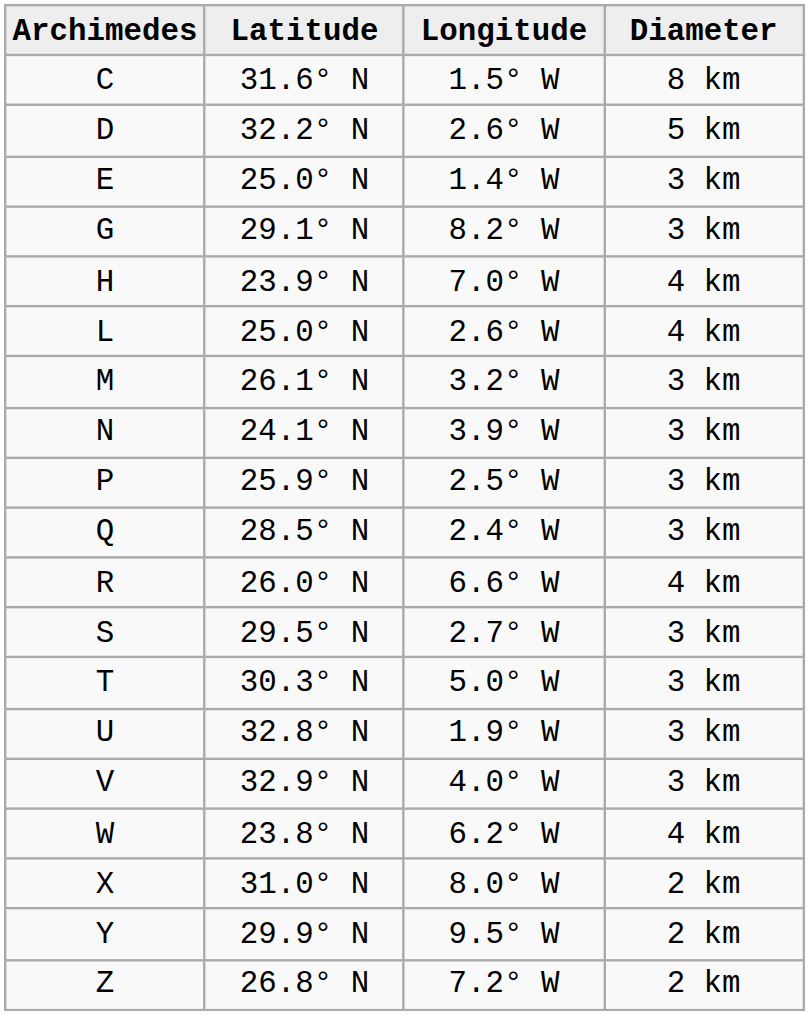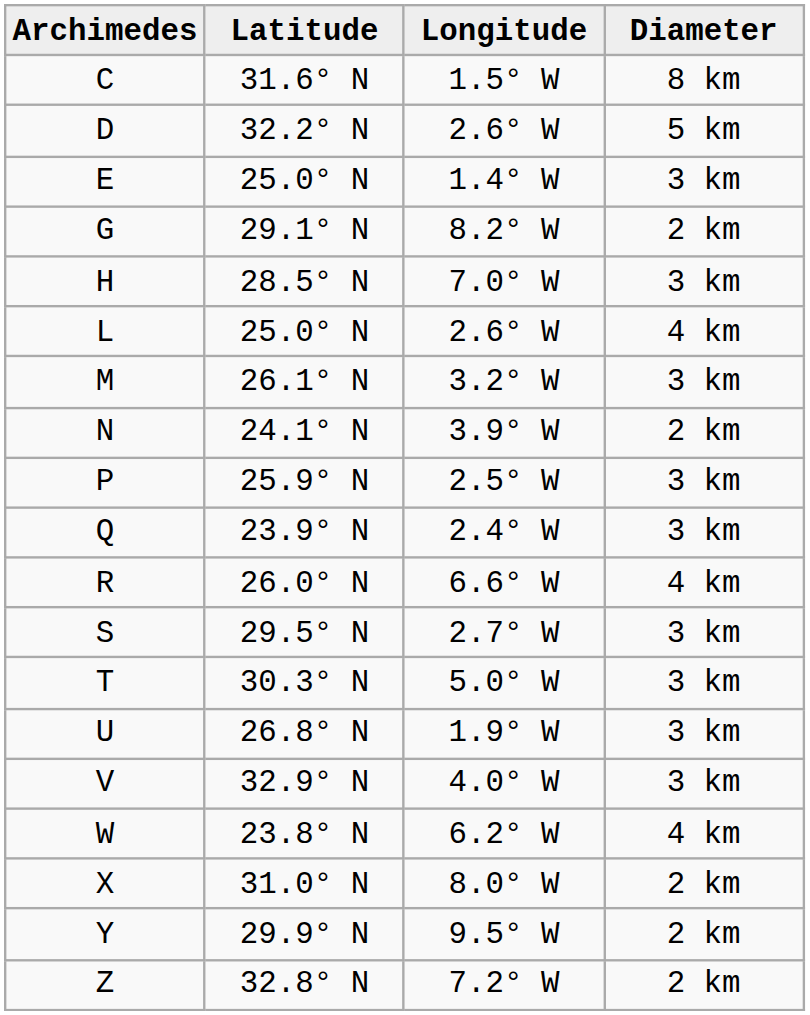G | Diameter: 3 km -> 2 km
H | Latitude: 23.9° N -> 28.5° N
H | Diameter: 4 km -> 3 km
N | Diameter: 3 km -> 2 km
Q | Latitude: 28.5° N -> 23.9° N
U | Latitude: 32.8° N -> 26.8° N
Z | Latitude: 26.8° N -> 32.8° N
